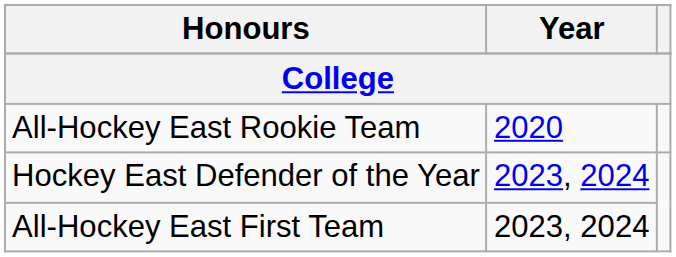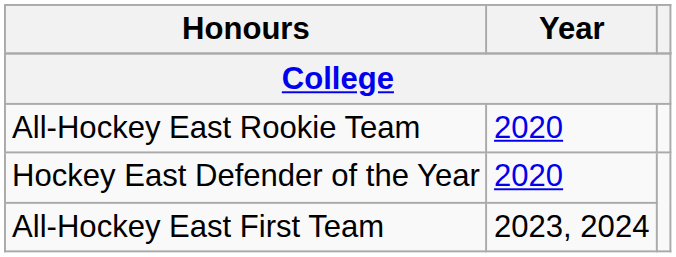Hockey East Defender of the Year | Year: 2023, 2024 -> 2020
